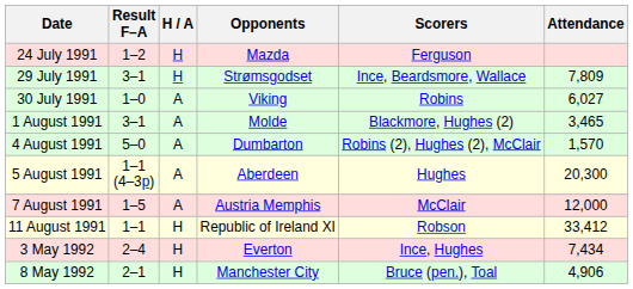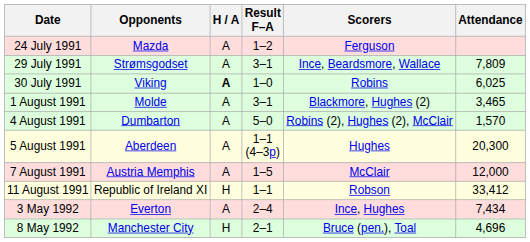columns swapped: Opponents <-> Result F–A
24 July 1991 | H / A: H -> A
29 July 1991 | H / A: H -> A
30 July 1991 | H / A: normal -> bold
30 July 1991 | Attendance: 6,027 -> 6,025
3 May 1992 | H / A: H -> A
8 May 1992 | Attendance: 4,906 -> 4,696
